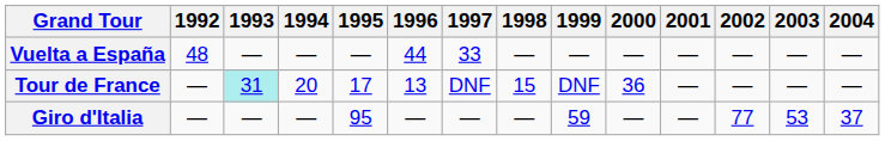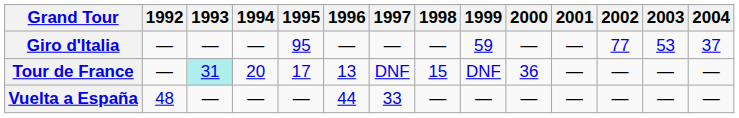rows swapped: Giro d'Italia <-> Vuelta a España
